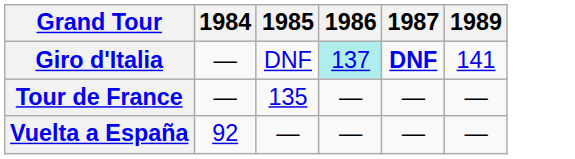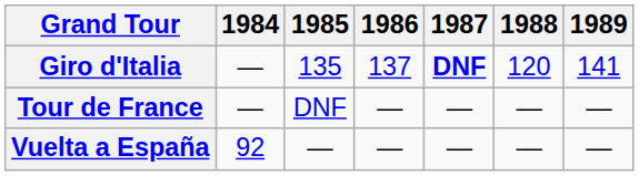+ column: 1988 | 120 | — | —
Giro d'Italia | 1985: DNF -> 135
Giro d'Italia | 1986: paleturquoise background -> no background
Tour de France | 1985: 135 -> DNF
